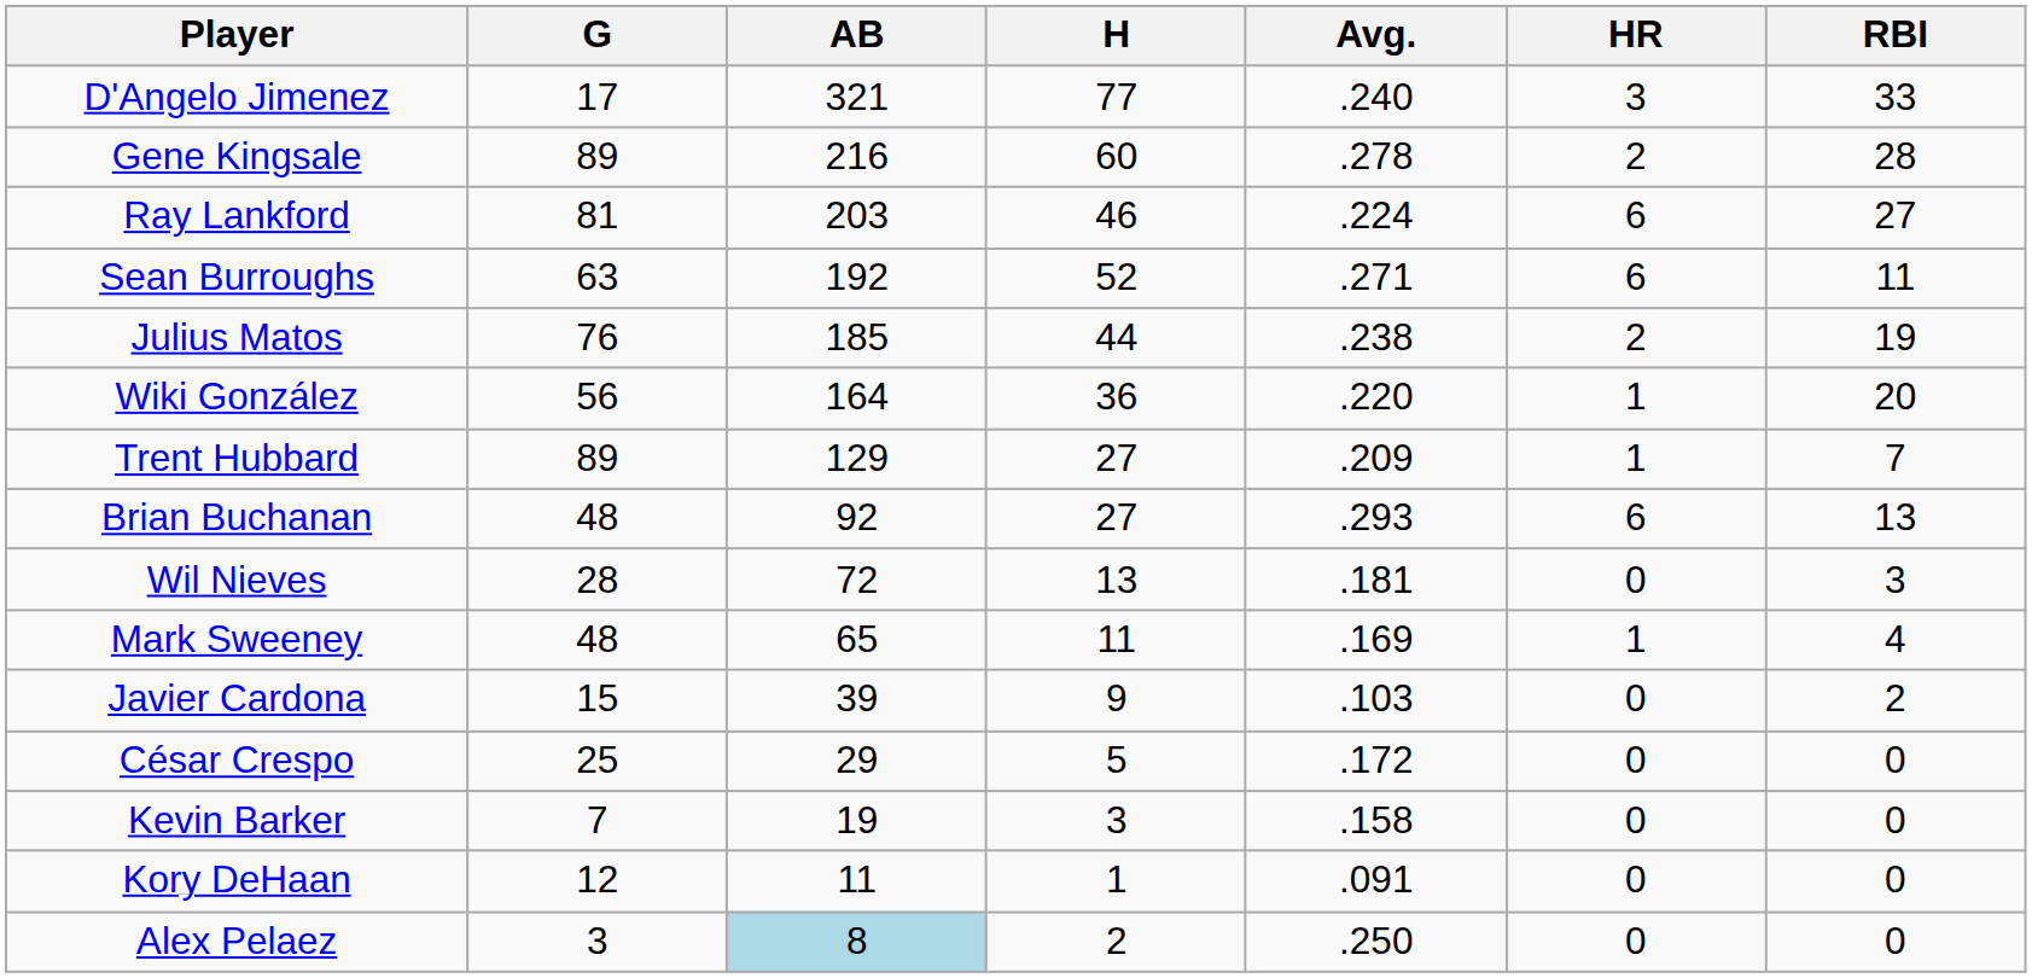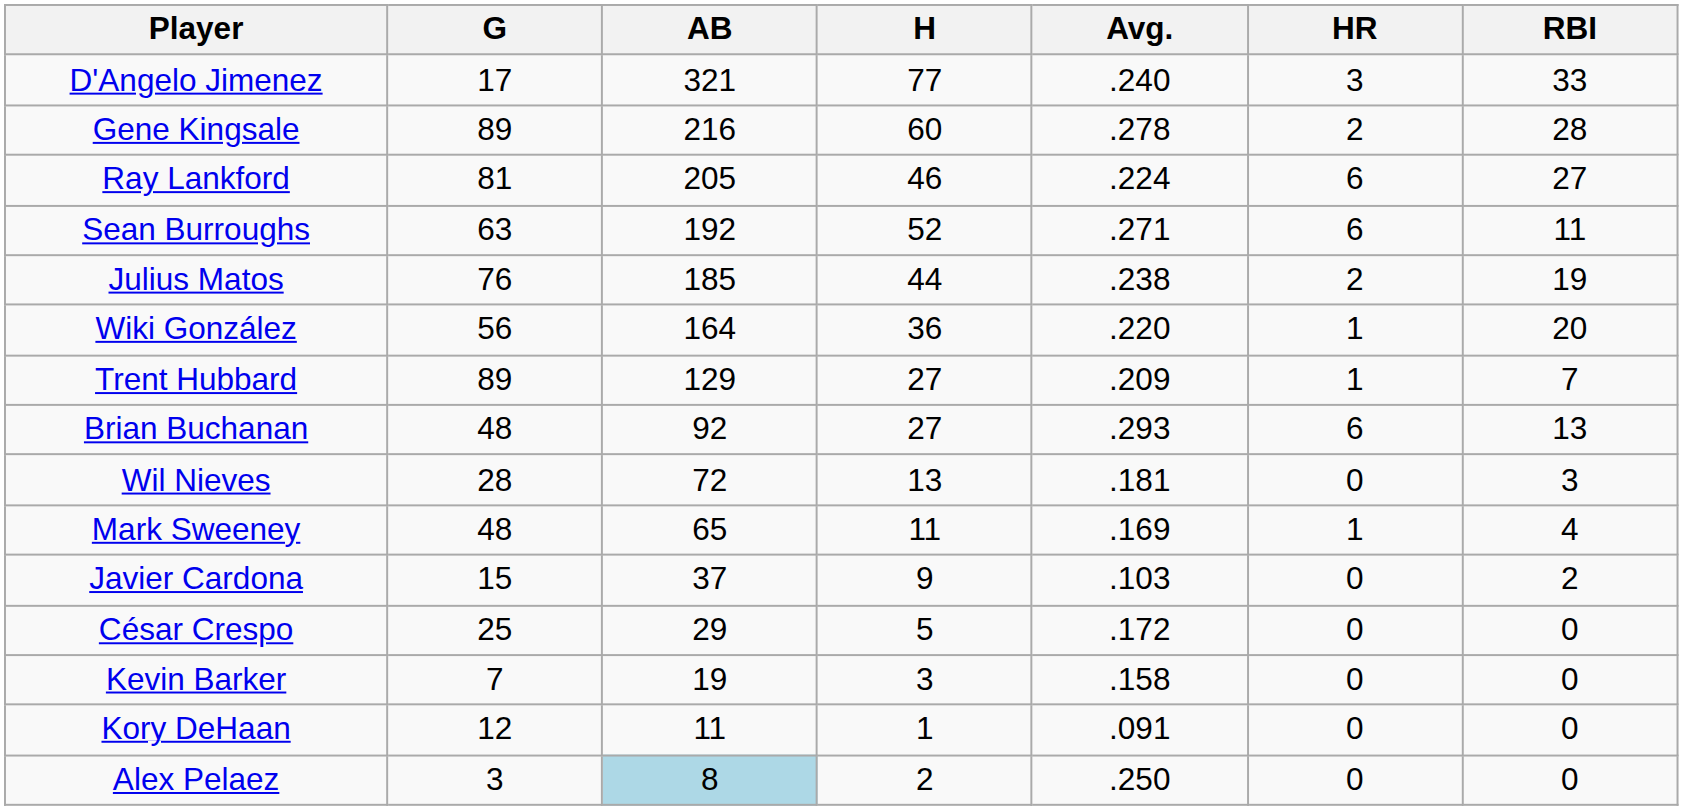Ray Lankford | AB: 203 -> 205
Javier Cardona | AB: 39 -> 37
